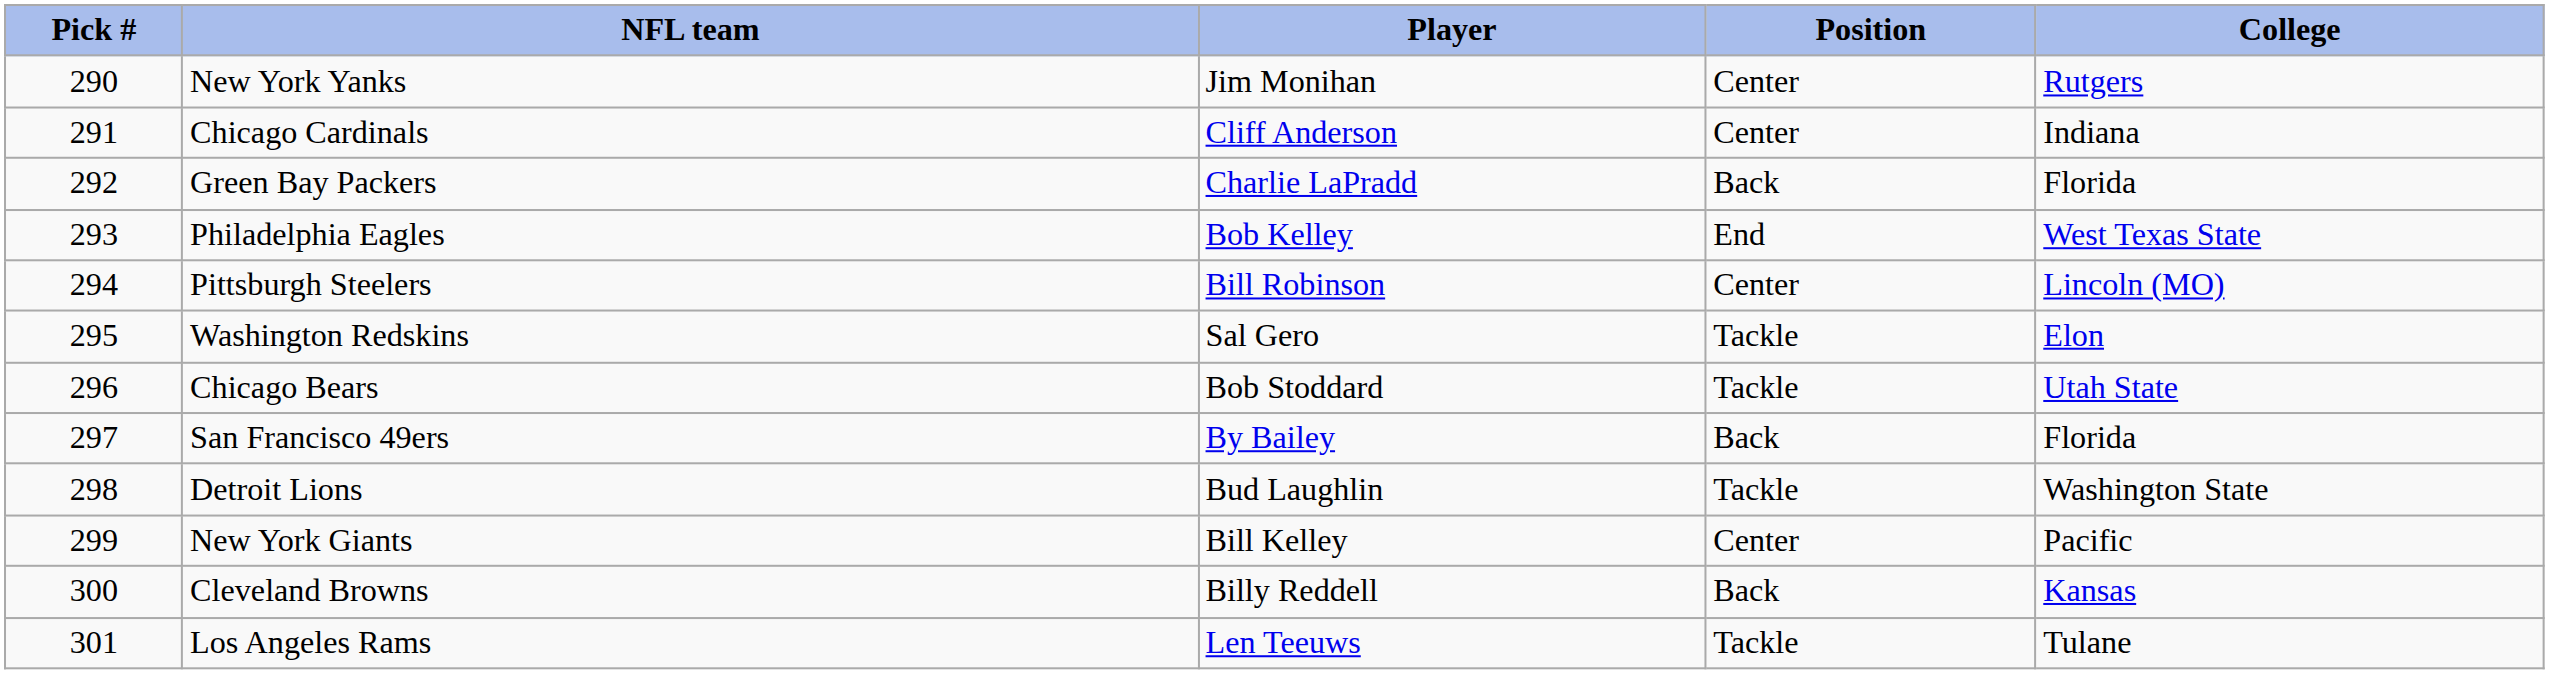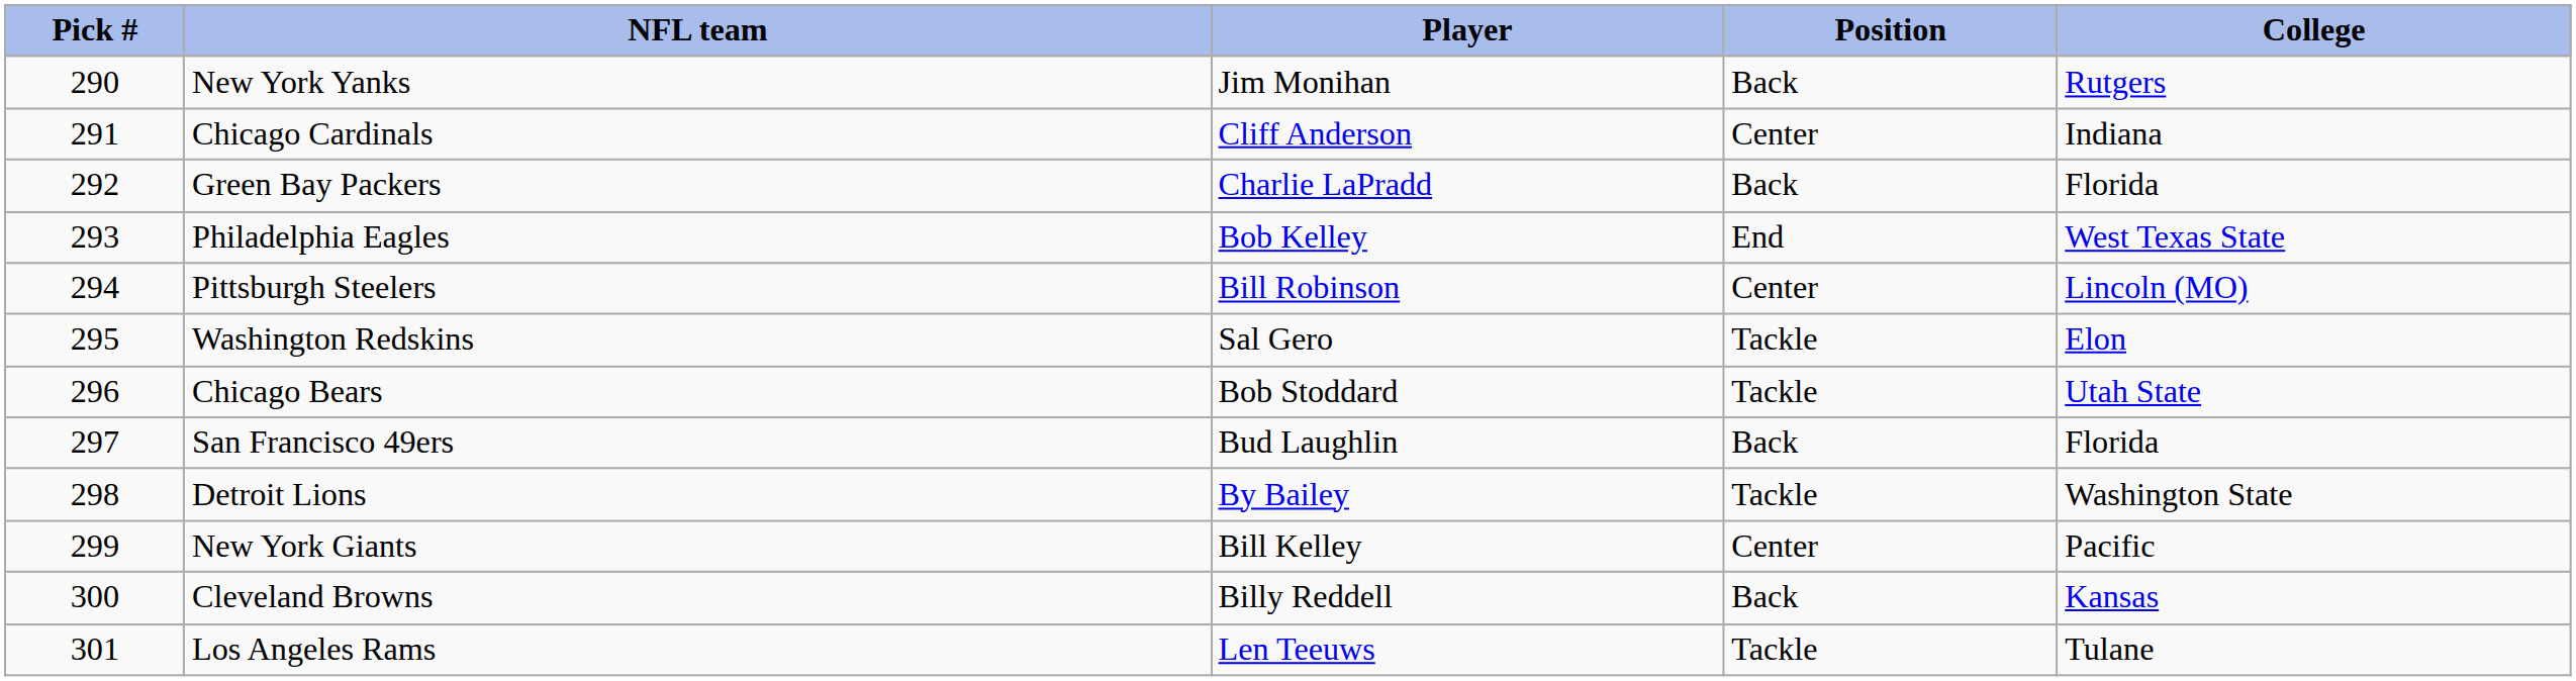New York Yanks | Position: Center -> Back
San Francisco 49ers | Player: By Bailey -> Bud Laughlin
Detroit Lions | Player: Bud Laughlin -> By Bailey
